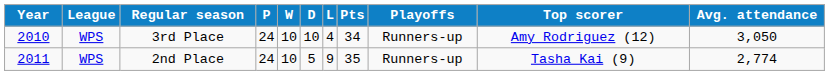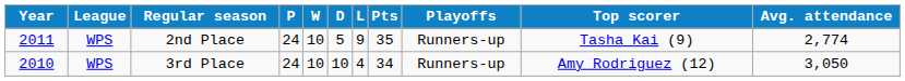rows swapped: 3rd Place <-> 2nd Place
